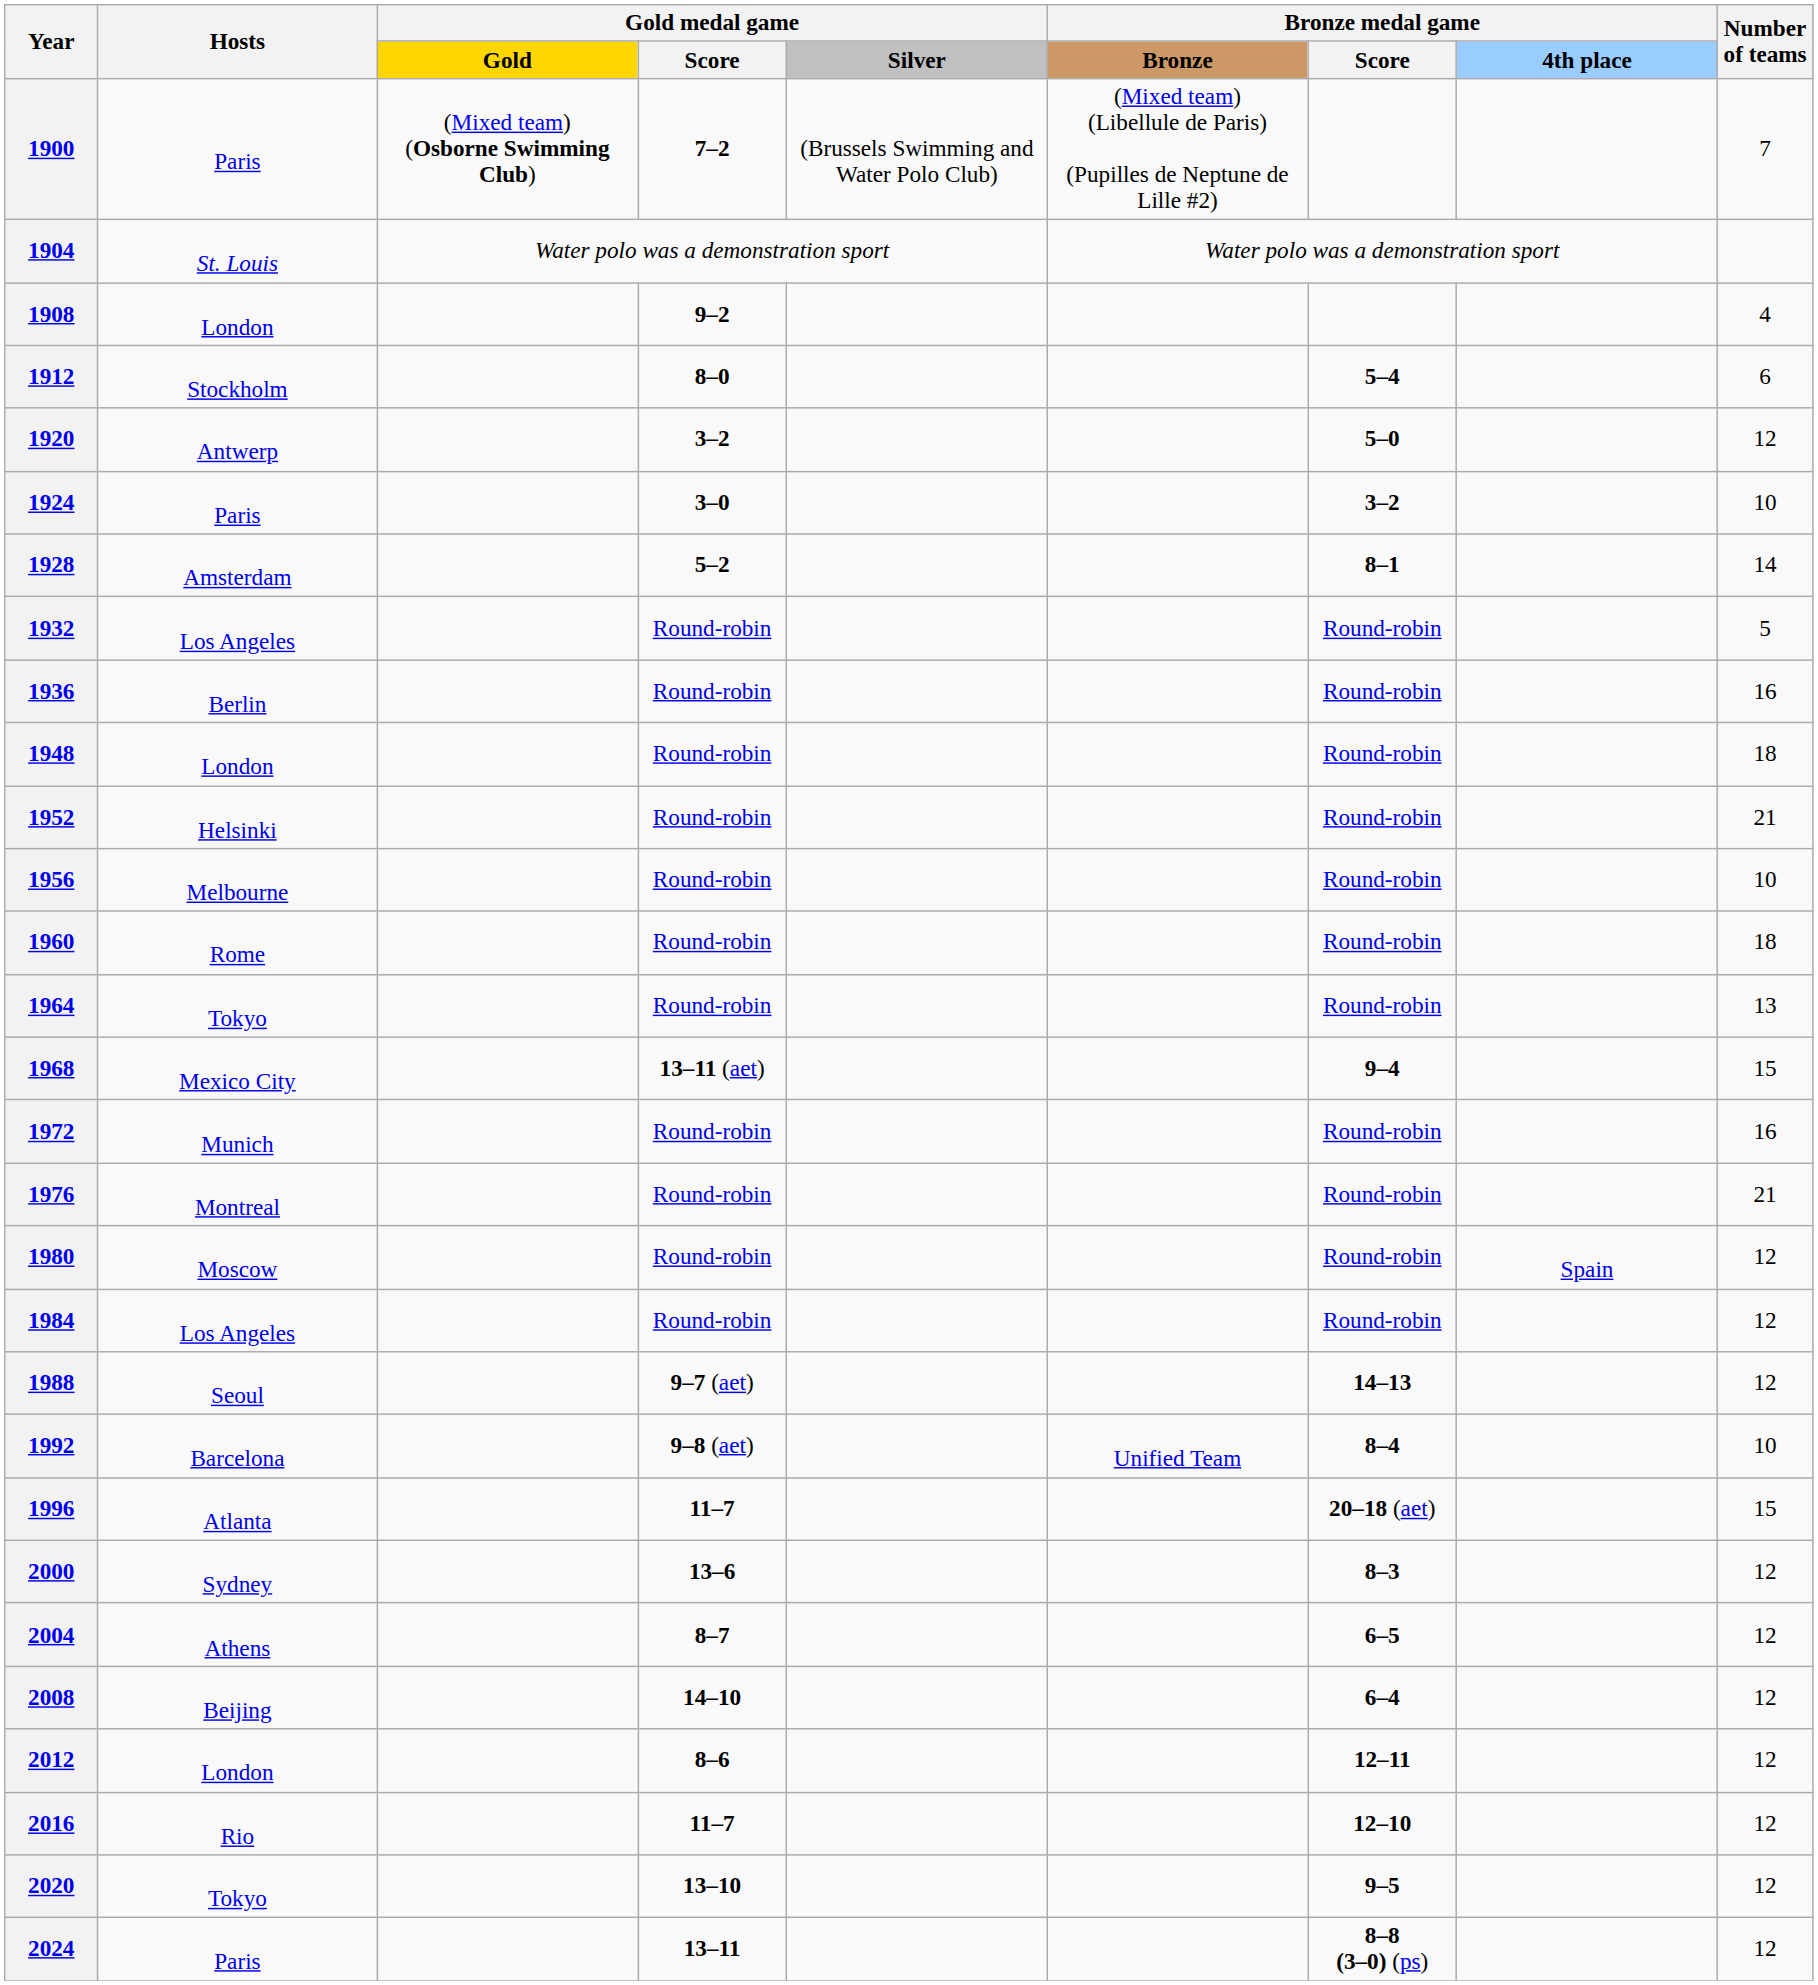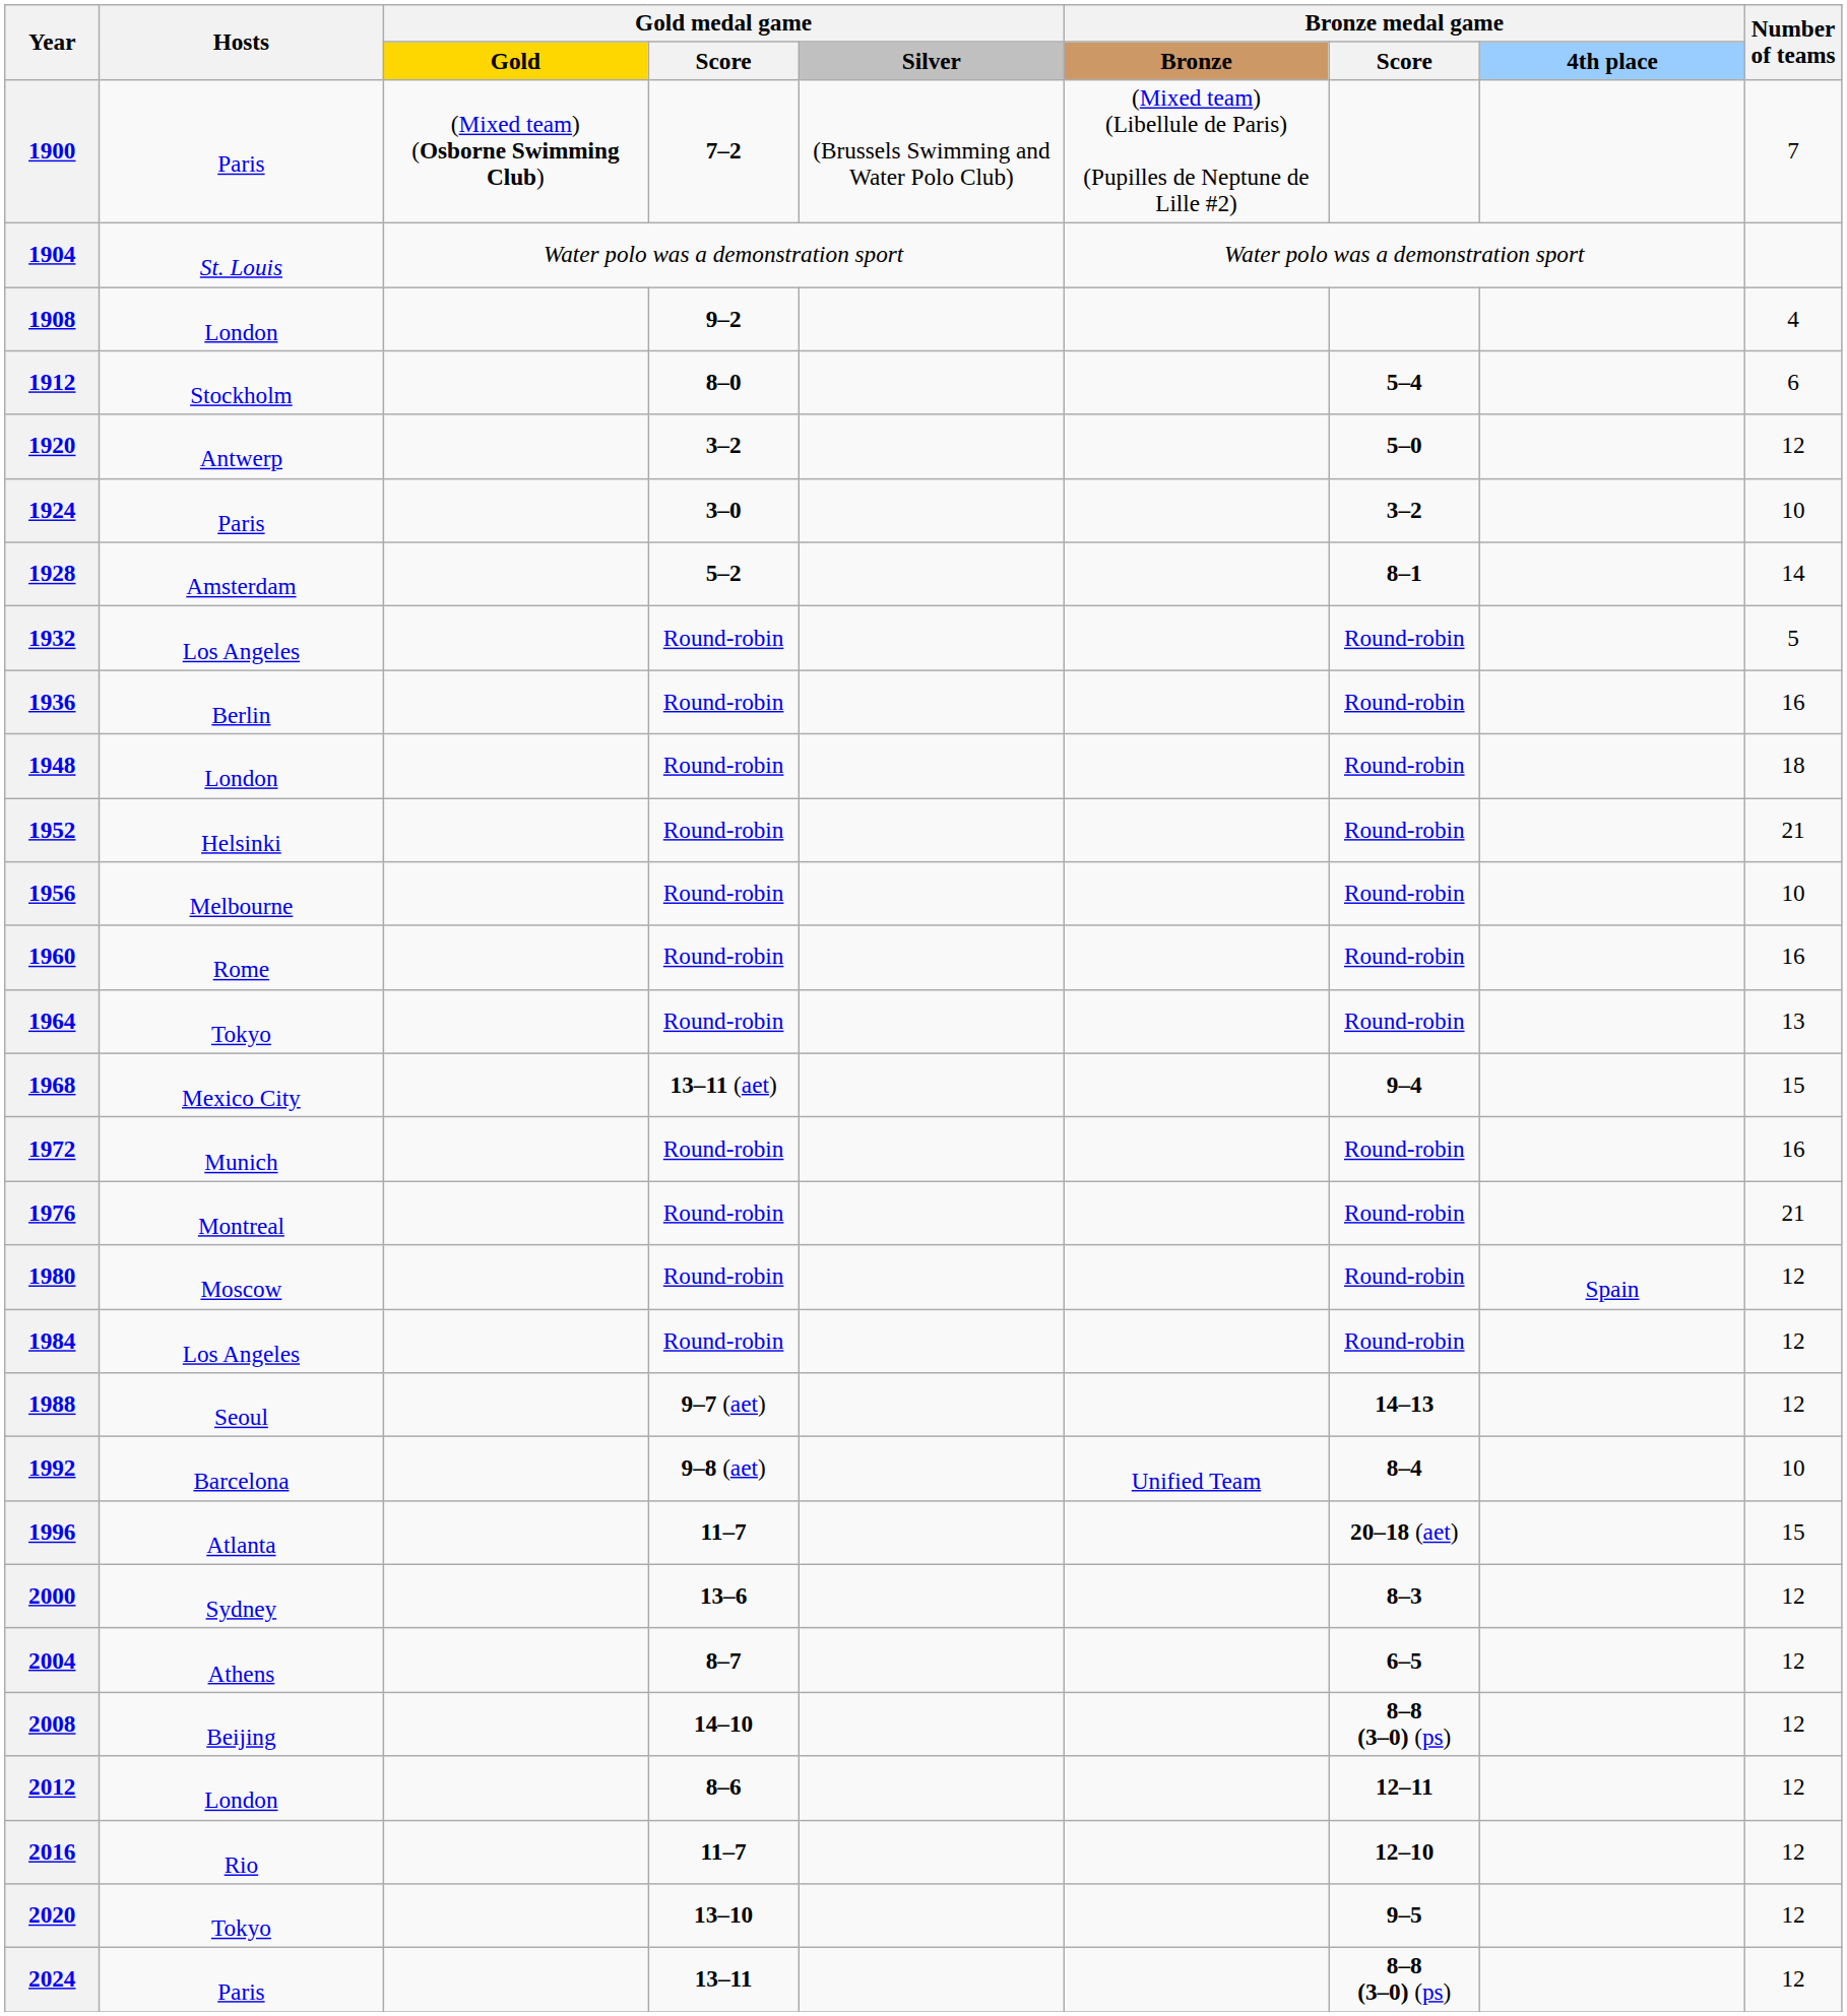1960 | Number of teams: 18 -> 16
2008 | Bronze medal game / Score: 6–4 -> 8–8 (3–0) (ps)
